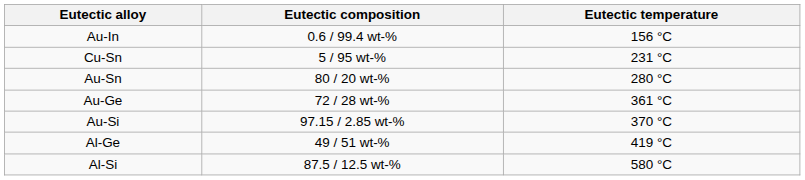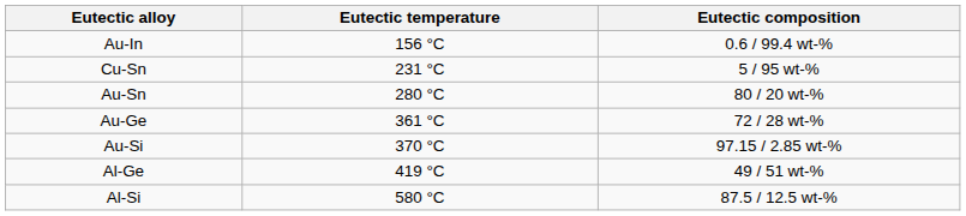columns swapped: Eutectic composition <-> Eutectic temperature
